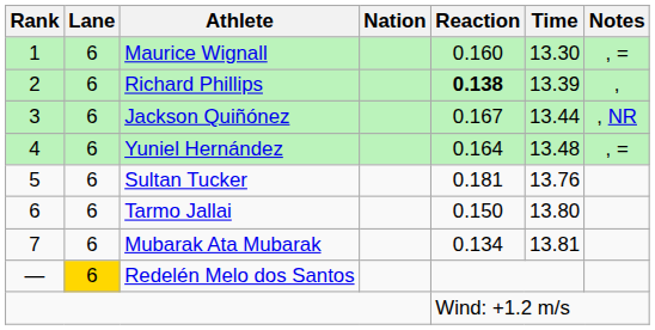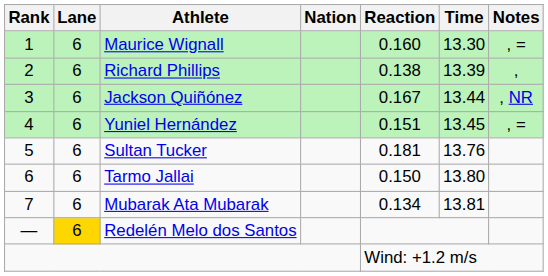Richard Phillips | Reaction: bold -> normal
Yuniel Hernández | Reaction: 0.164 -> 0.151
Yuniel Hernández | Time: 13.48 -> 13.45
